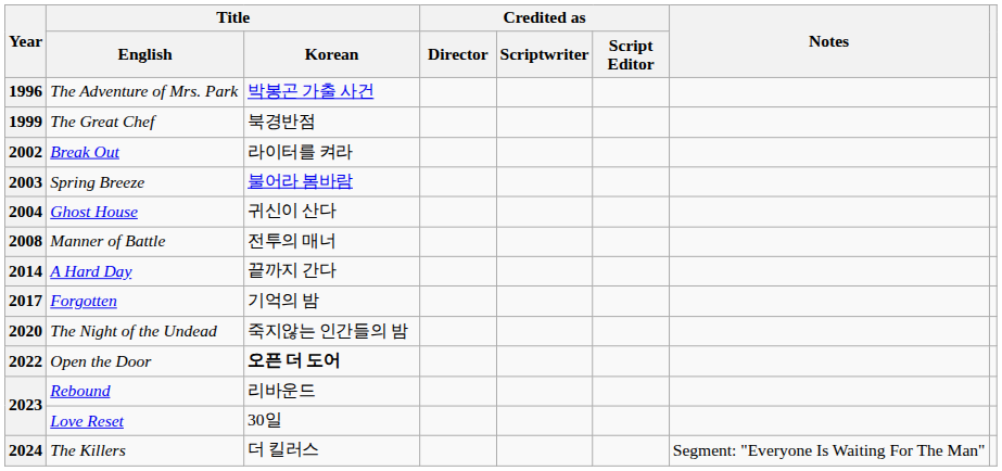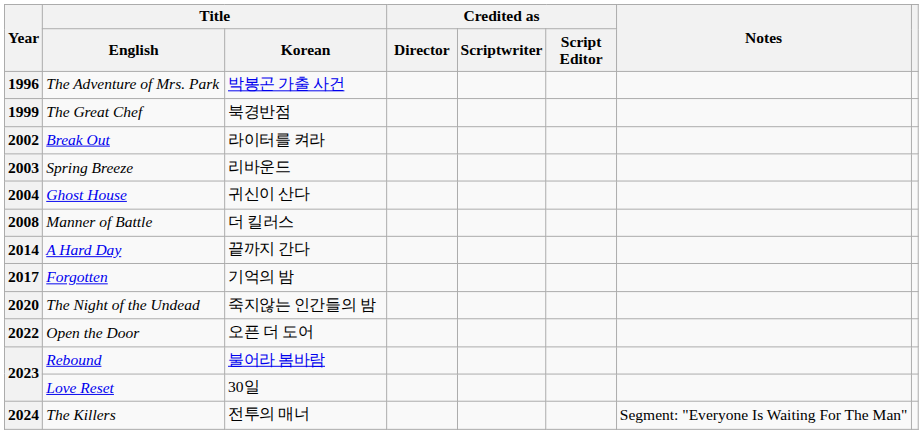2003 | Title / Korean: 불어라 봄바람 -> 리바운드
2008 | Title / Korean: 전투의 매너 -> 더 킬러스
2022 | Title / Korean: bold -> normal
2023 / Rebound | Title / Korean: 리바운드 -> 불어라 봄바람
2024 | Title / Korean: 더 킬러스 -> 전투의 매너
